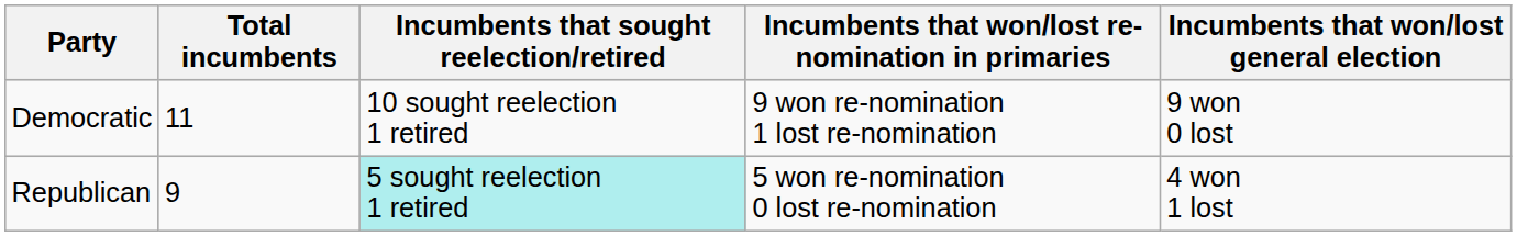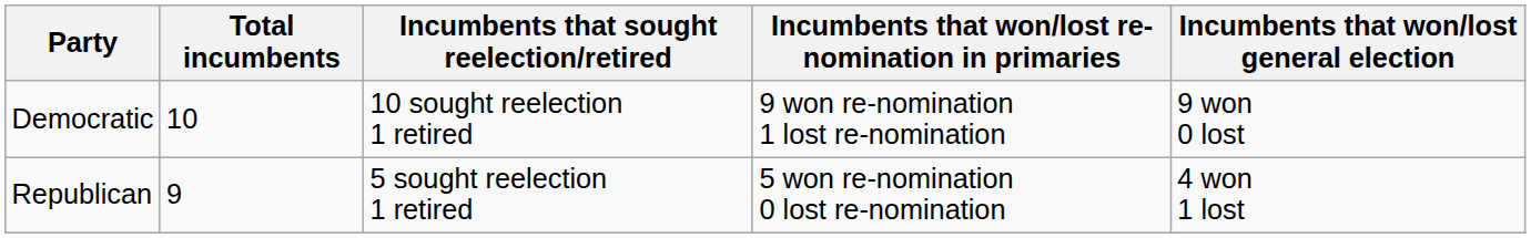Democratic | Total incumbents: 11 -> 10
Republican | Incumbents that sought reelection/retired: paleturquoise background -> no background
